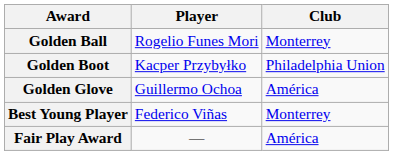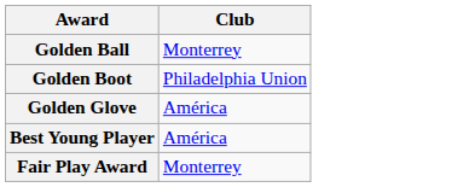- column: Player | Rogelio Funes Mori | Kacper Przybyłko | Guillermo Ochoa | Federico Viñas | —
Best Young Player | Club: Monterrey -> América
Fair Play Award | Club: América -> Monterrey
